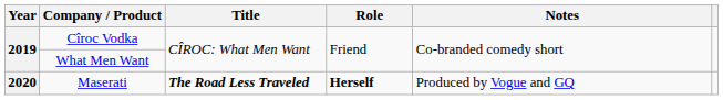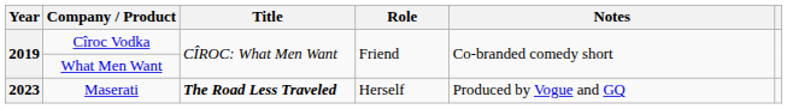Maserati | Year: 2020 -> 2023
Maserati | Role: bold -> normal
